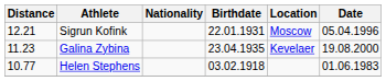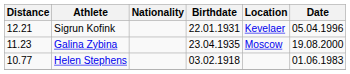Sigrun Kofink | Location: Moscow -> Kevelaer
Galina Zybina | Location: Kevelaer -> Moscow
